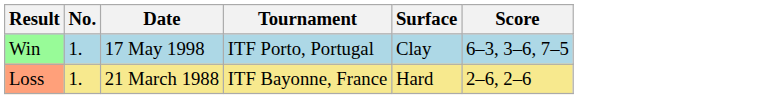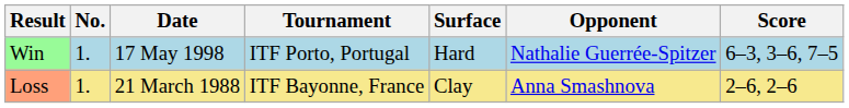+ column: Opponent | Nathalie Guerrée-Spitzer | Anna Smashnova
Win | Surface: Clay -> Hard
Loss | Surface: Hard -> Clay
